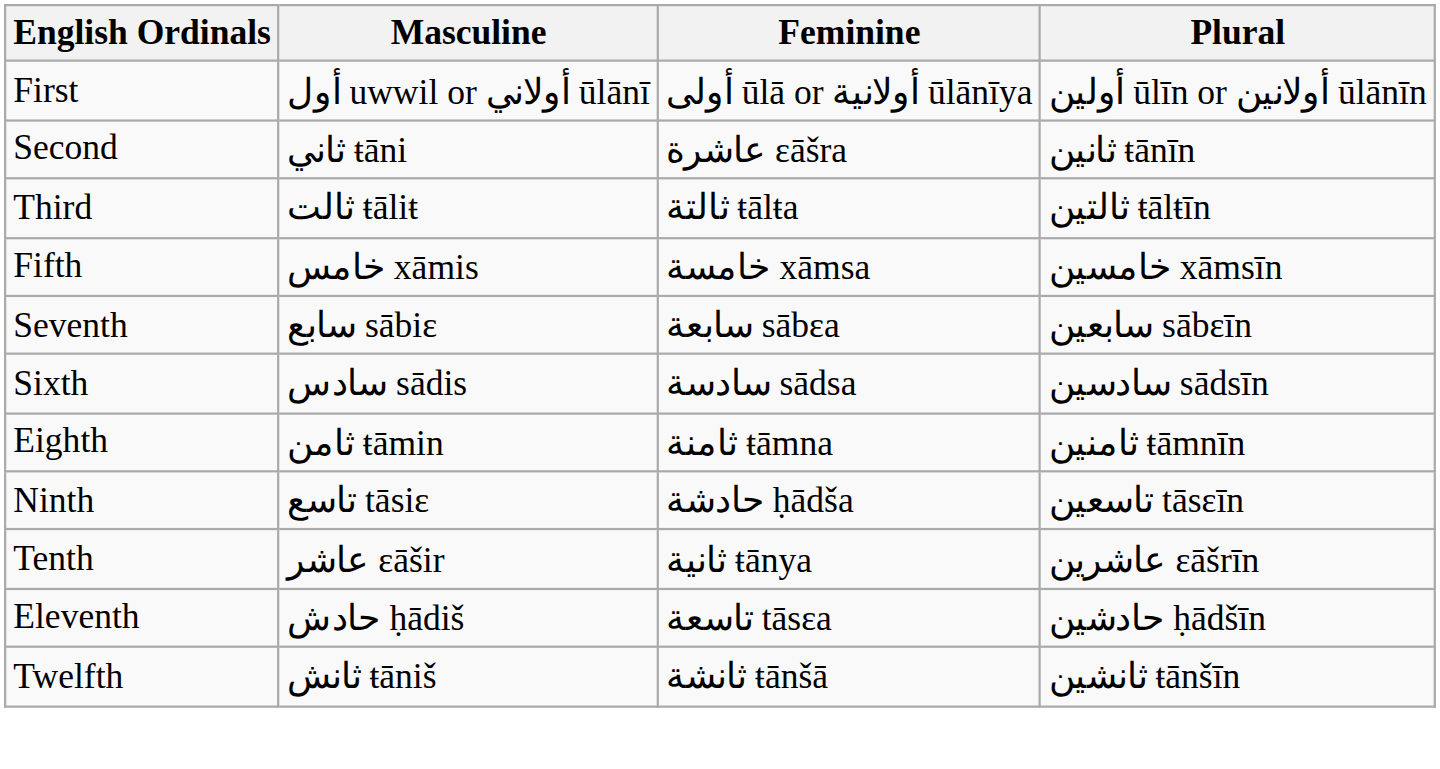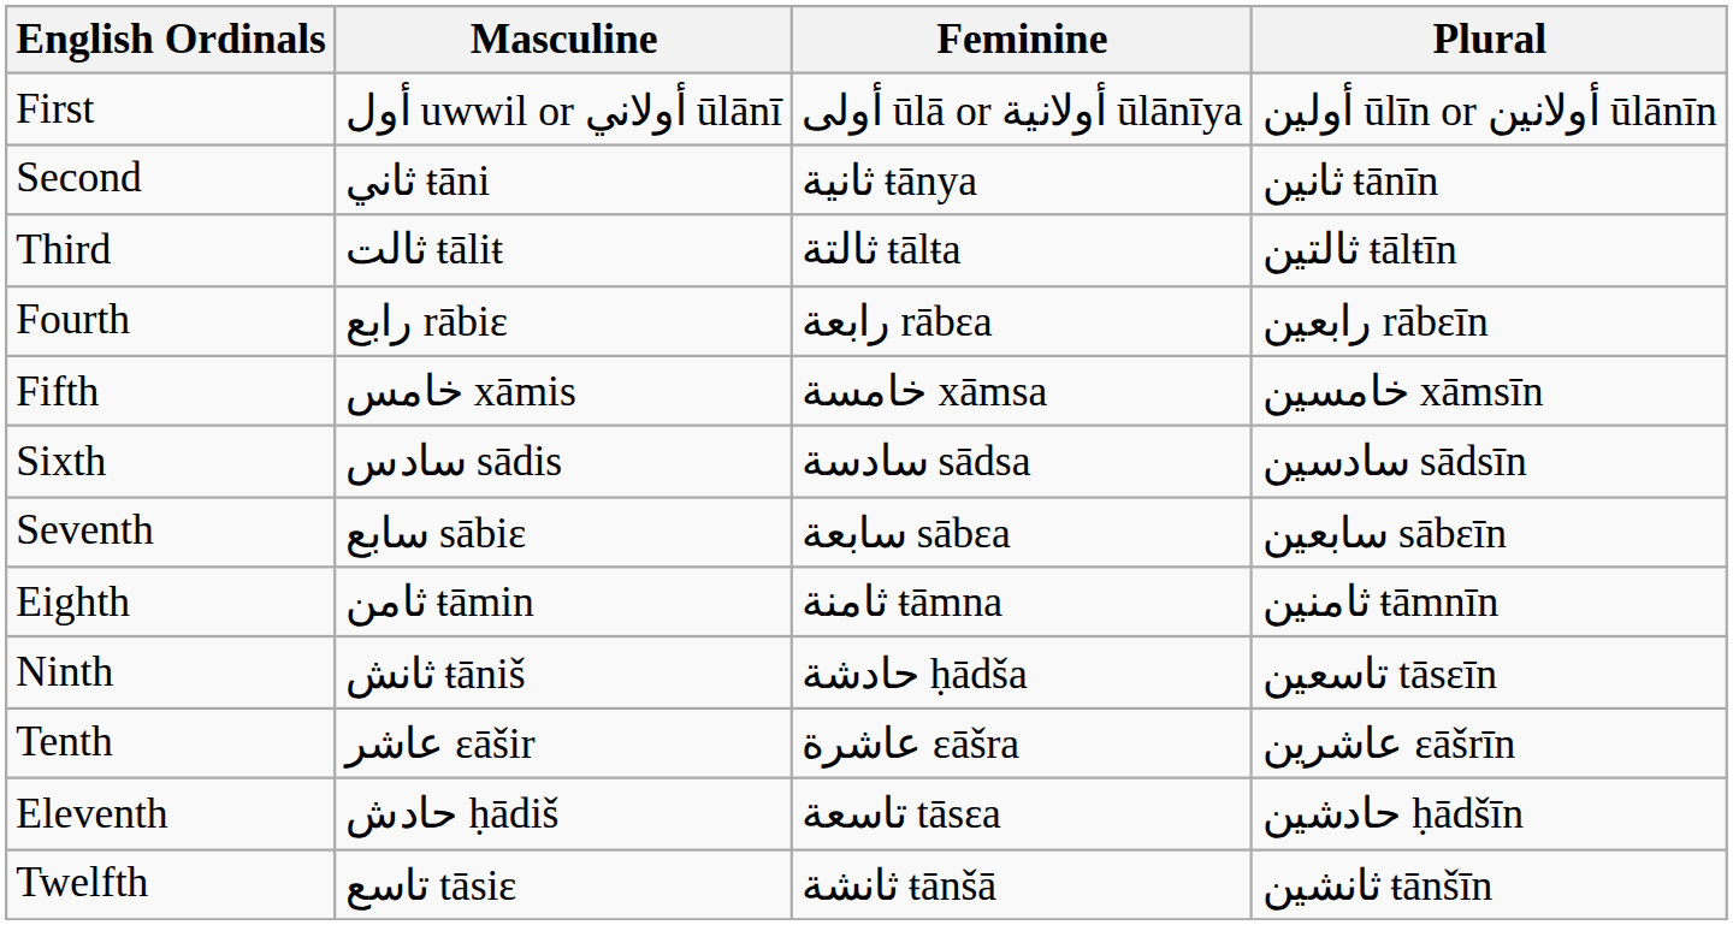Second | Feminine: عاشرة ɛāšra -> ثانية ŧānya
+ row: Fourth | رابع rābiɛ | رابعة rābɛa | رابعين rābɛīn
rows swapped: Sixth <-> Seventh
Ninth | Masculine: تاسع tāsiɛ -> ثانش ŧāniš
Tenth | Feminine: ثانية ŧānya -> عاشرة ɛāšra
Twelfth | Masculine: ثانش ŧāniš -> تاسع tāsiɛ
